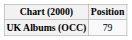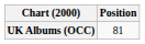UK Albums (OCC) | Position: 79 -> 81
